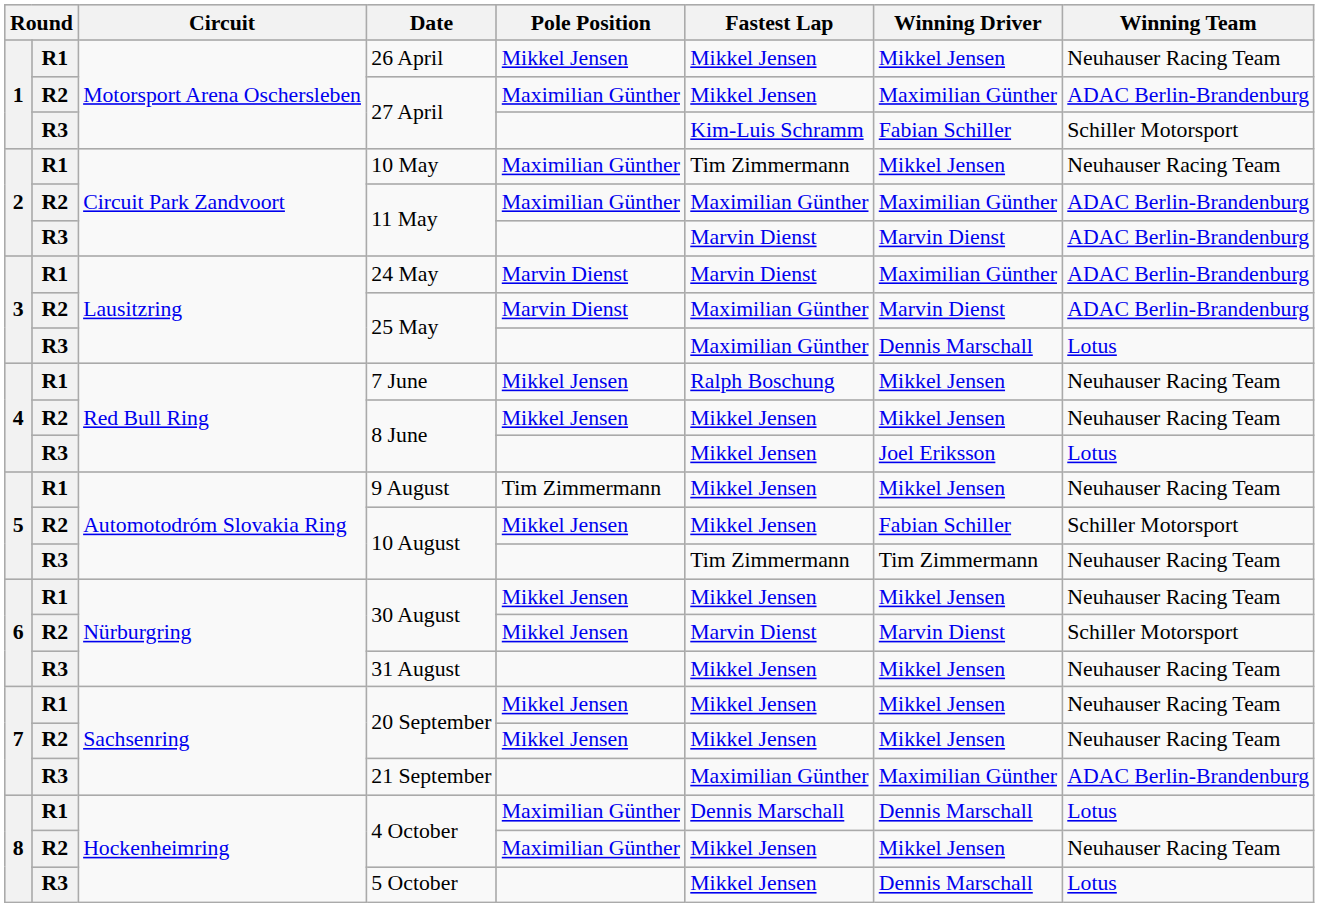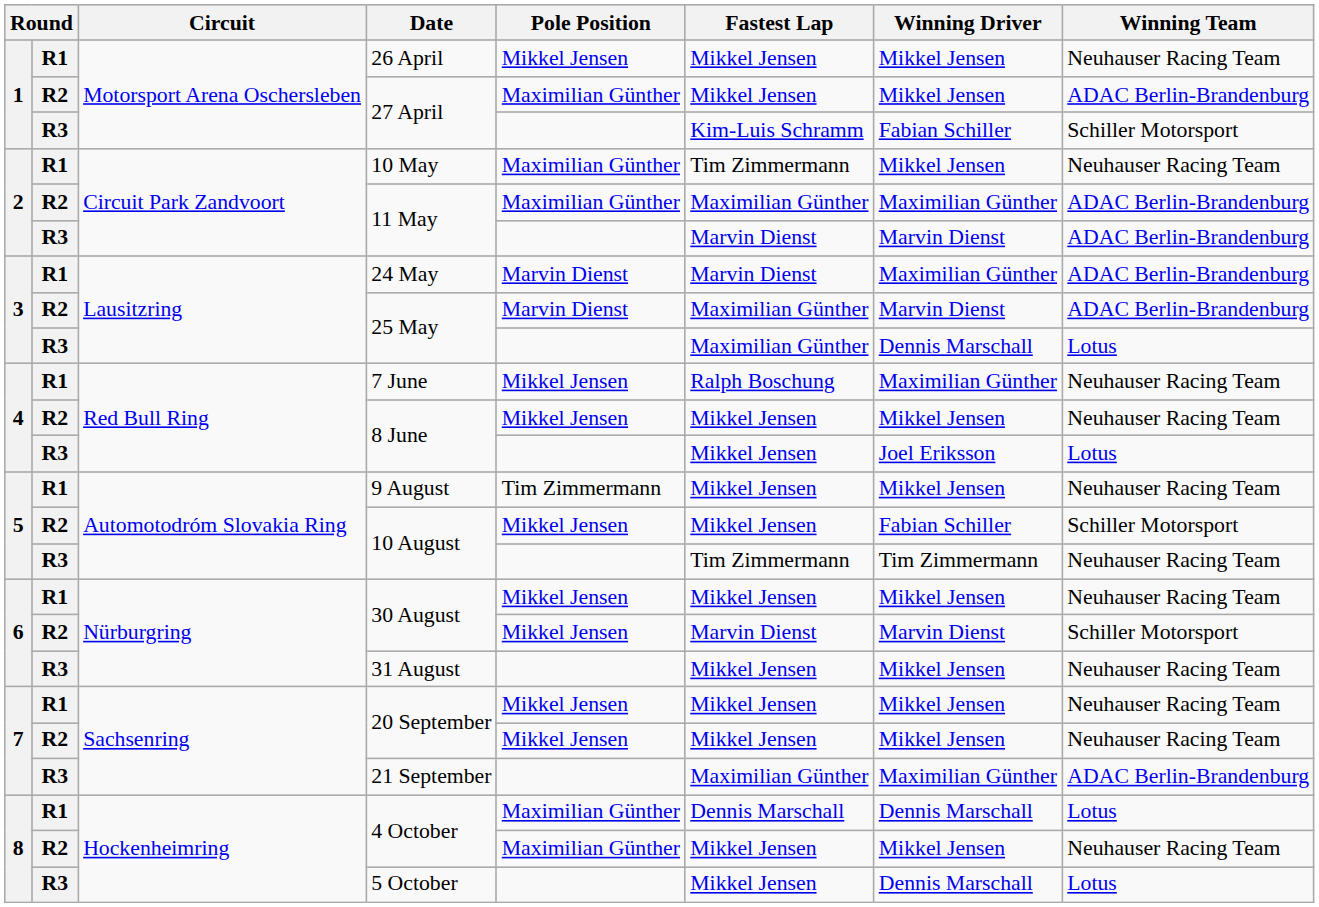R2 / 27 April | Winning Driver: Maximilian Günther -> Mikkel Jensen
7 June | Winning Driver: Mikkel Jensen -> Maximilian Günther
